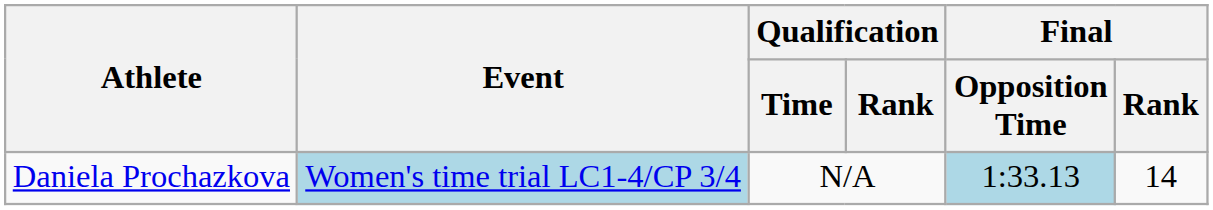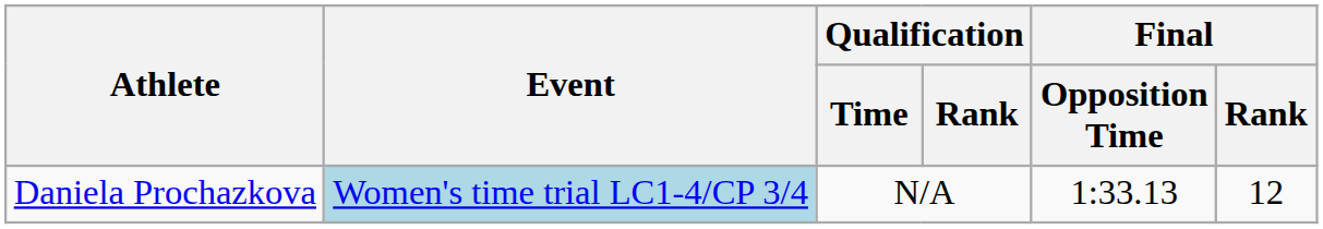Daniela Prochazkova | Final / Opposition Time: lightblue background -> no background
Daniela Prochazkova | Final / Rank: 14 -> 12
